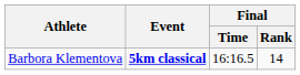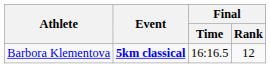Barbora Klementova | Final / Rank: 14 -> 12
